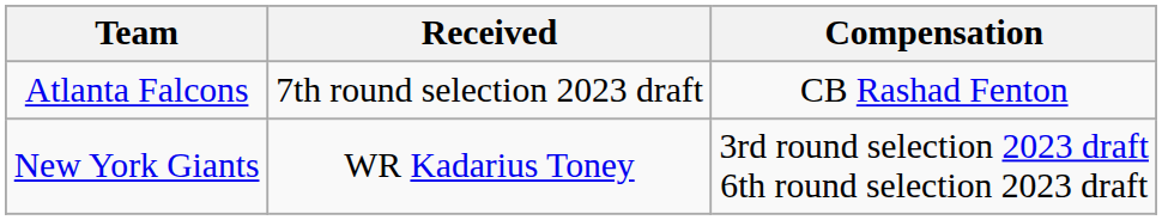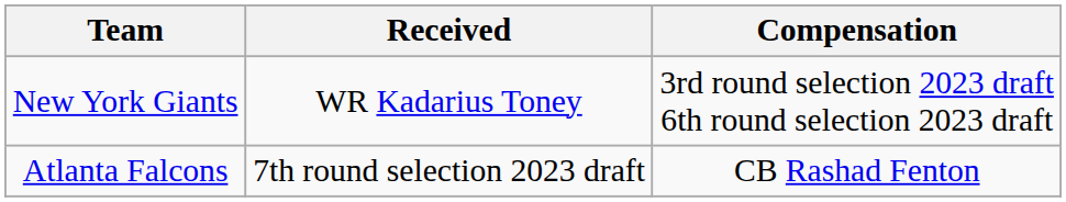rows swapped: New York Giants <-> Atlanta Falcons
